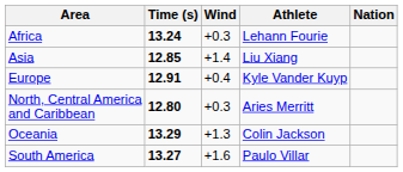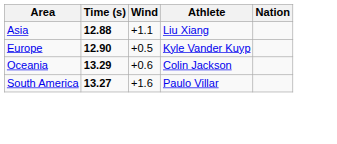- row: Africa | 13.24 | +0.3 | Lehann Fourie
Asia | Time (s): 12.85 -> 12.88
Asia | Wind: +1.4 -> +1.1
Europe | Time (s): 12.91 -> 12.90
Europe | Wind: +0.4 -> +0.5
- row: North, Central America and Caribbean | 12.80 | +0.3 | Aries Merritt
Oceania | Wind: +1.3 -> +0.6
